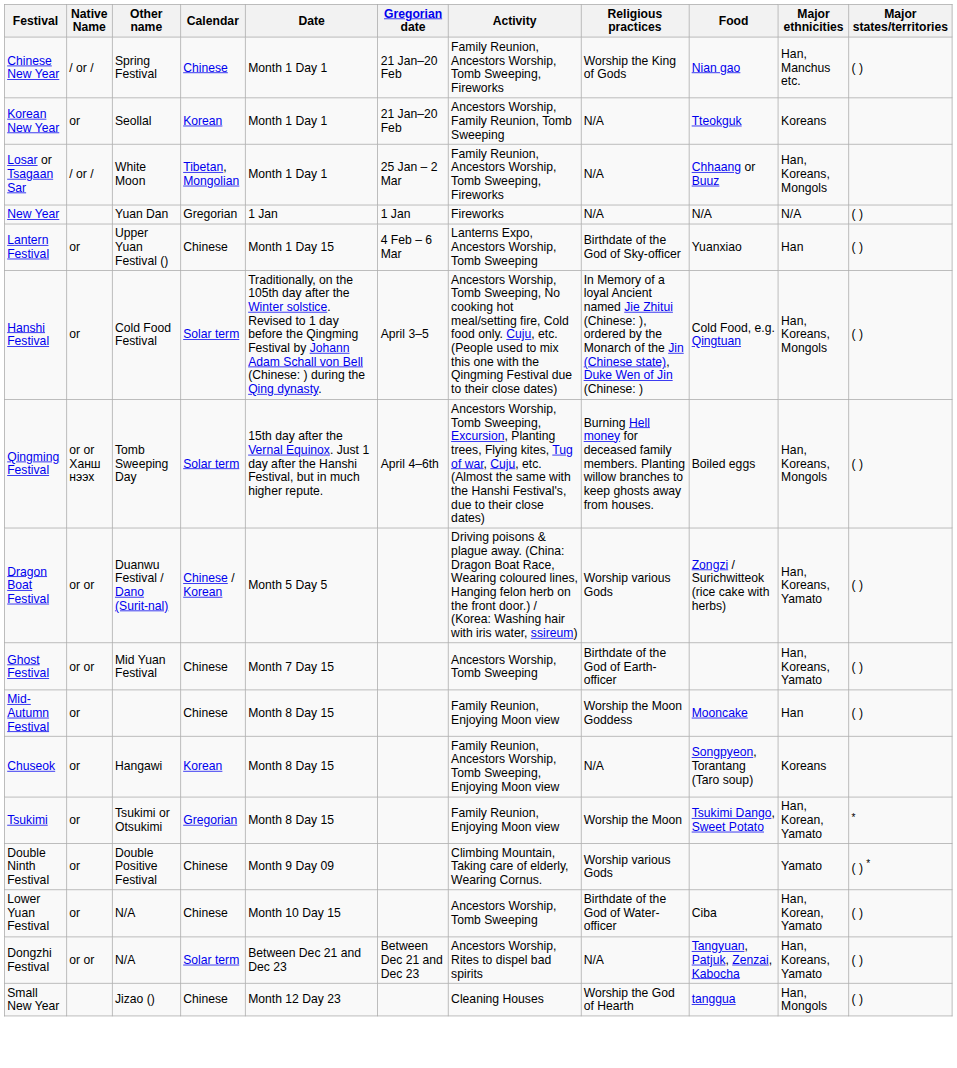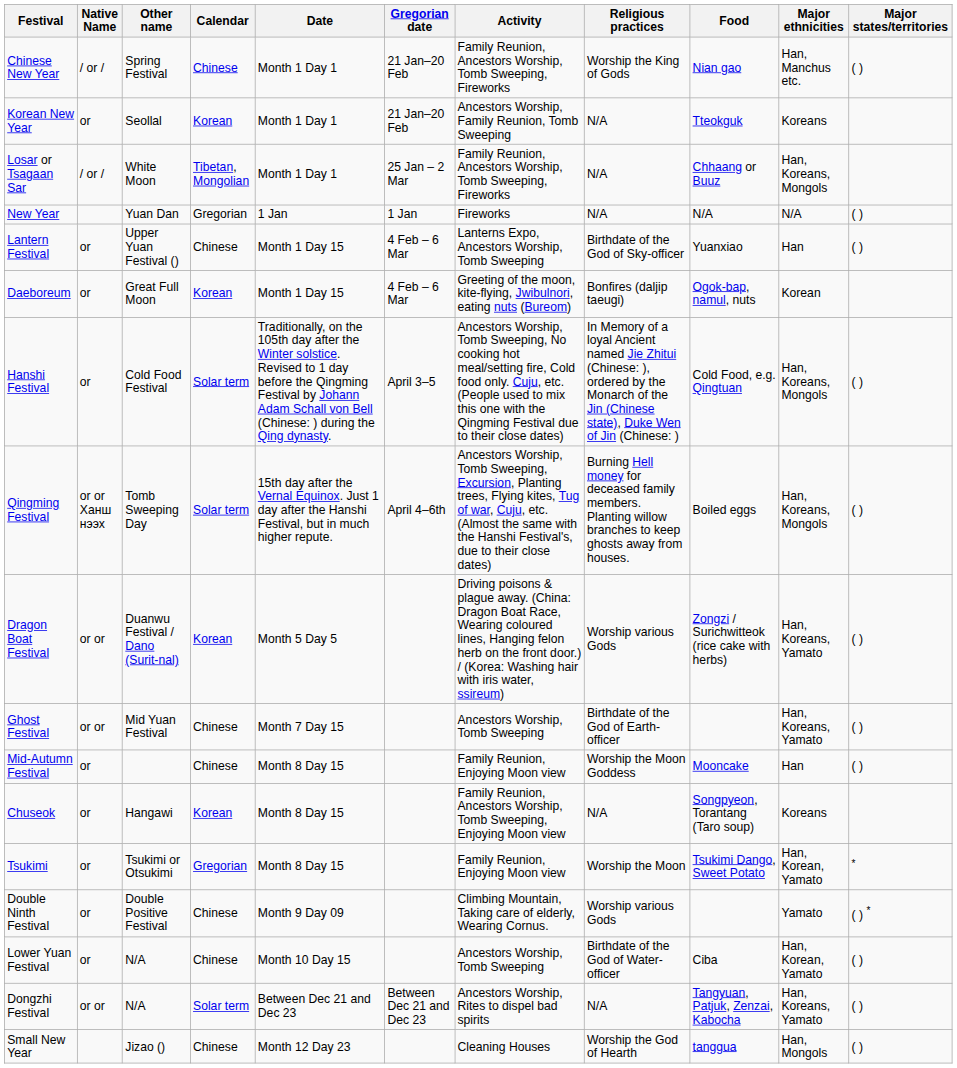+ row: Daeboreum | or | Great Full Moon | Korean | Month 1 Day 15 | 4 Feb – 6 Mar | Greeting of the moon, kite-flying, Jwibulnori, eating nuts (Bureom) | Bonfires (daljip taeugi) | Ogok-bap, namul, nuts | Korean
Dragon Boat Festival | Calendar: Chinese / Korean -> Korean
